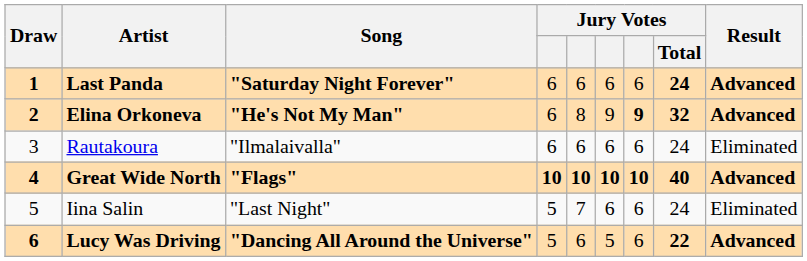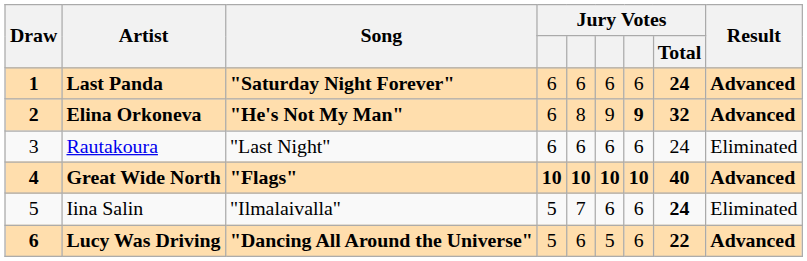Rautakoura | Song: "Ilmalaivalla" -> "Last Night"
Iina Salin | Song: "Last Night" -> "Ilmalaivalla"
Iina Salin | Jury Votes / Total: normal -> bold
